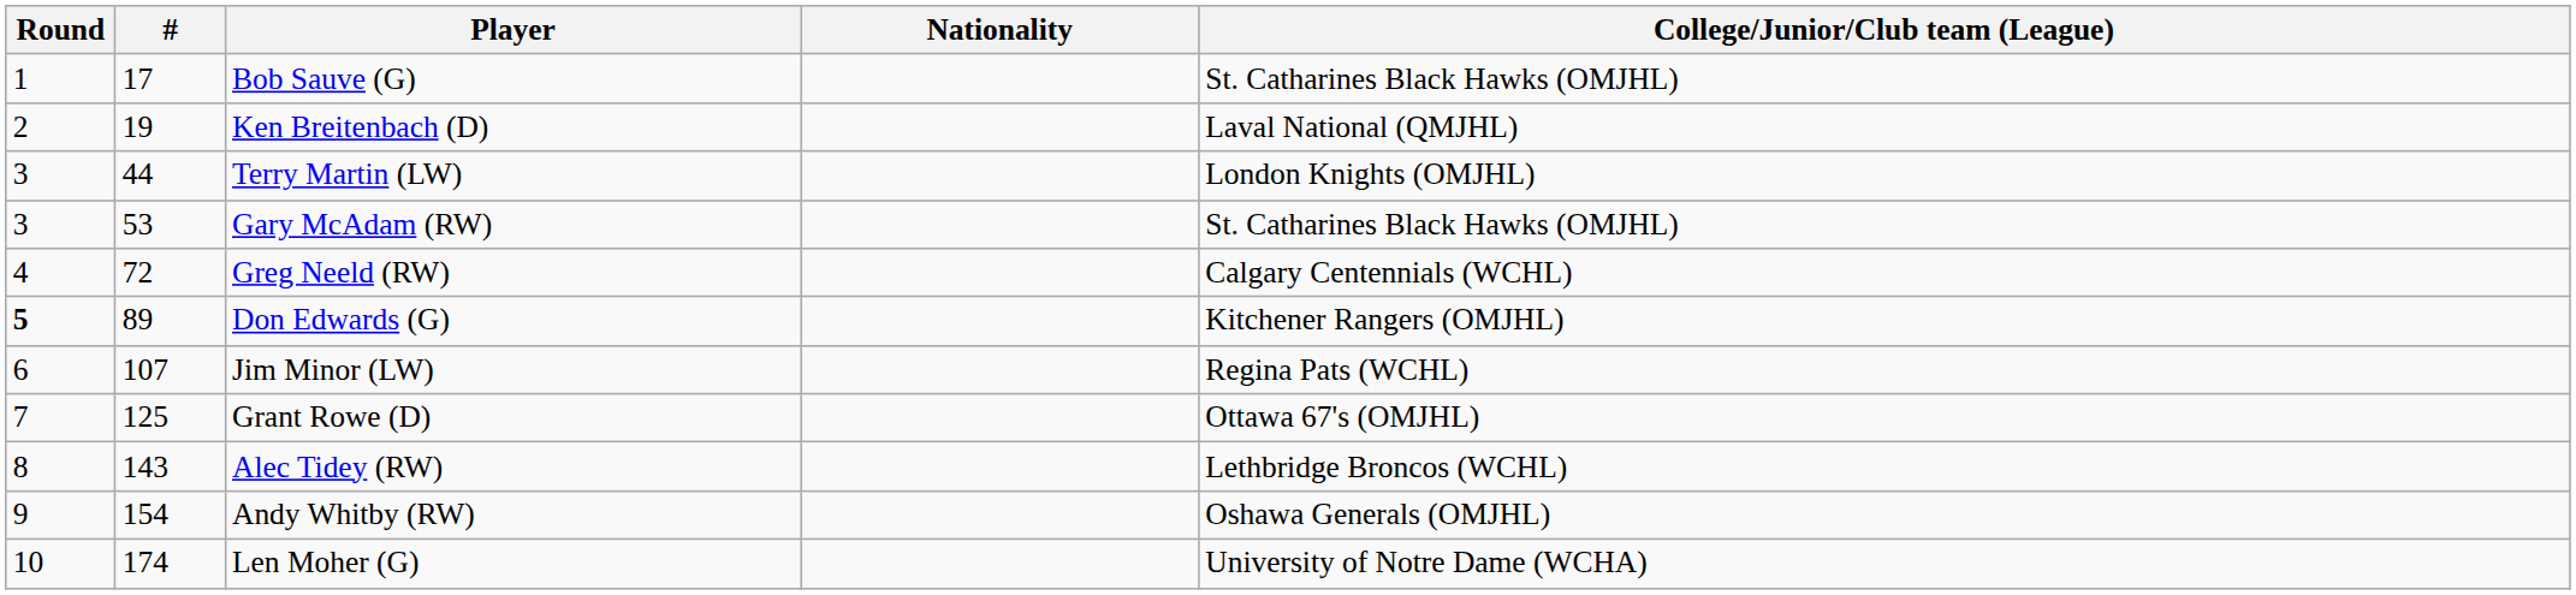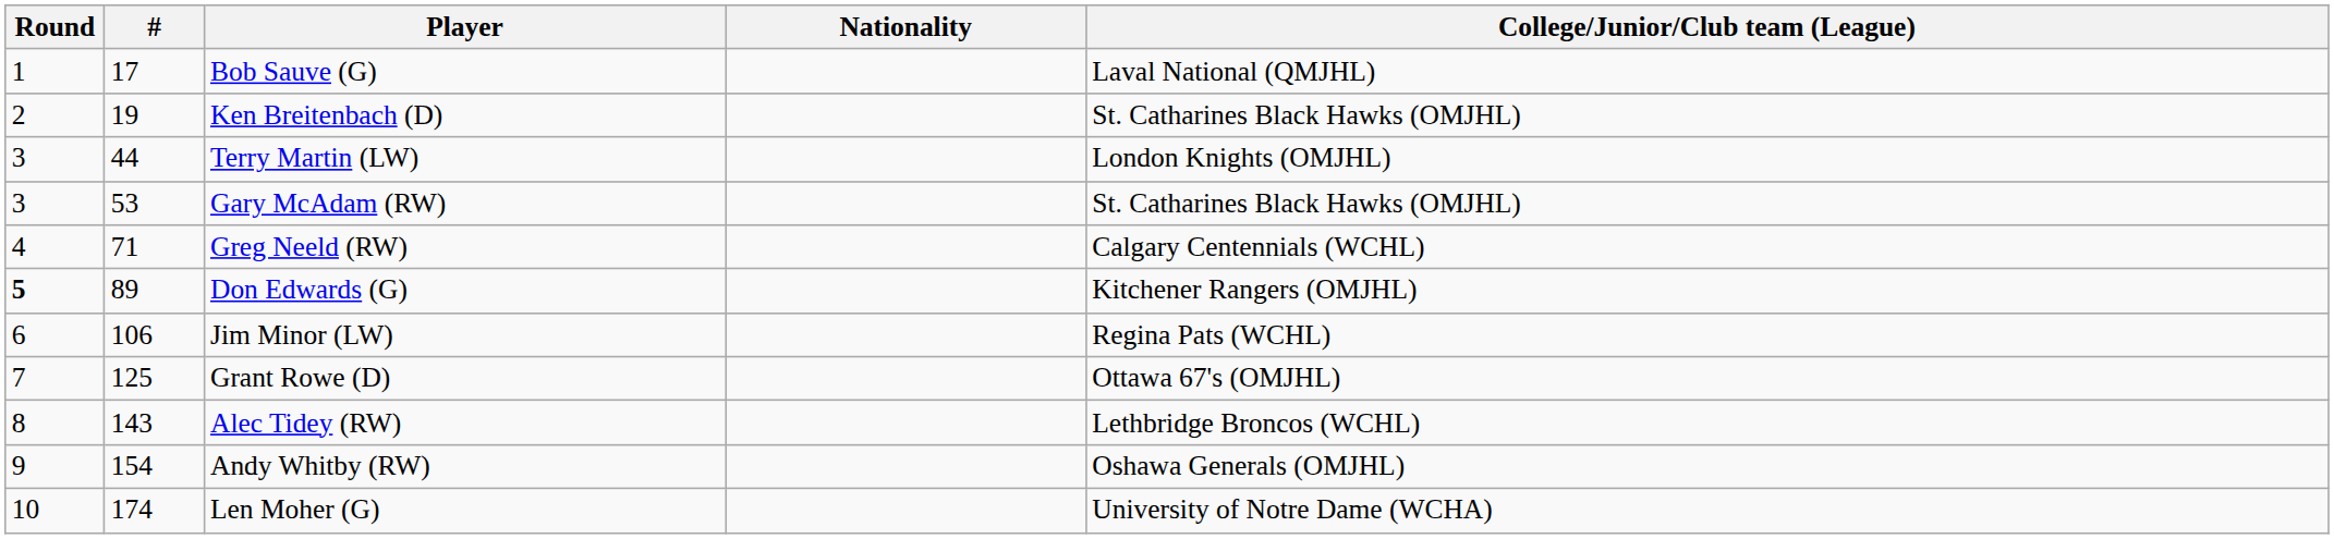Bob Sauve (G) | College/Junior/Club team (League): St. Catharines Black Hawks (OMJHL) -> Laval National (QMJHL)
Ken Breitenbach (D) | College/Junior/Club team (League): Laval National (QMJHL) -> St. Catharines Black Hawks (OMJHL)
Greg Neeld (RW) | #: 72 -> 71
Jim Minor (LW) | #: 107 -> 106
